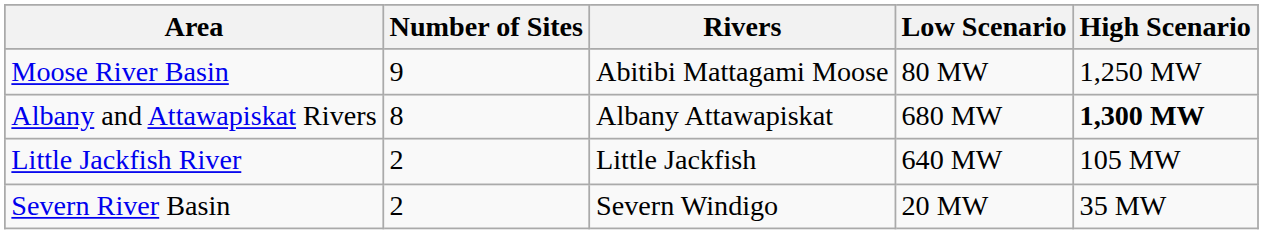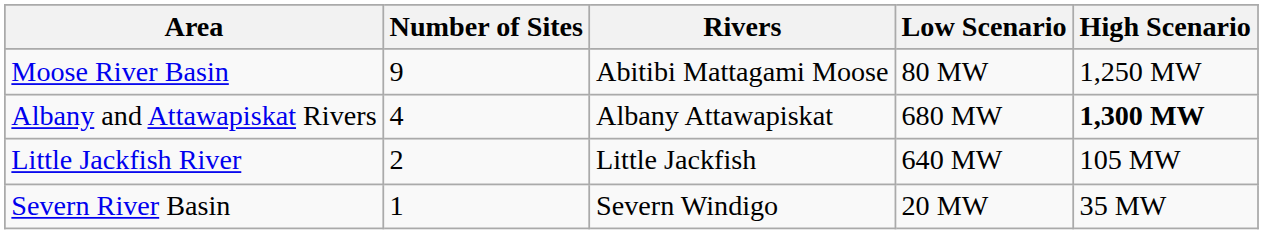Albany and Attawapiskat Rivers | Number of Sites: 8 -> 4
Severn River Basin | Number of Sites: 2 -> 1
